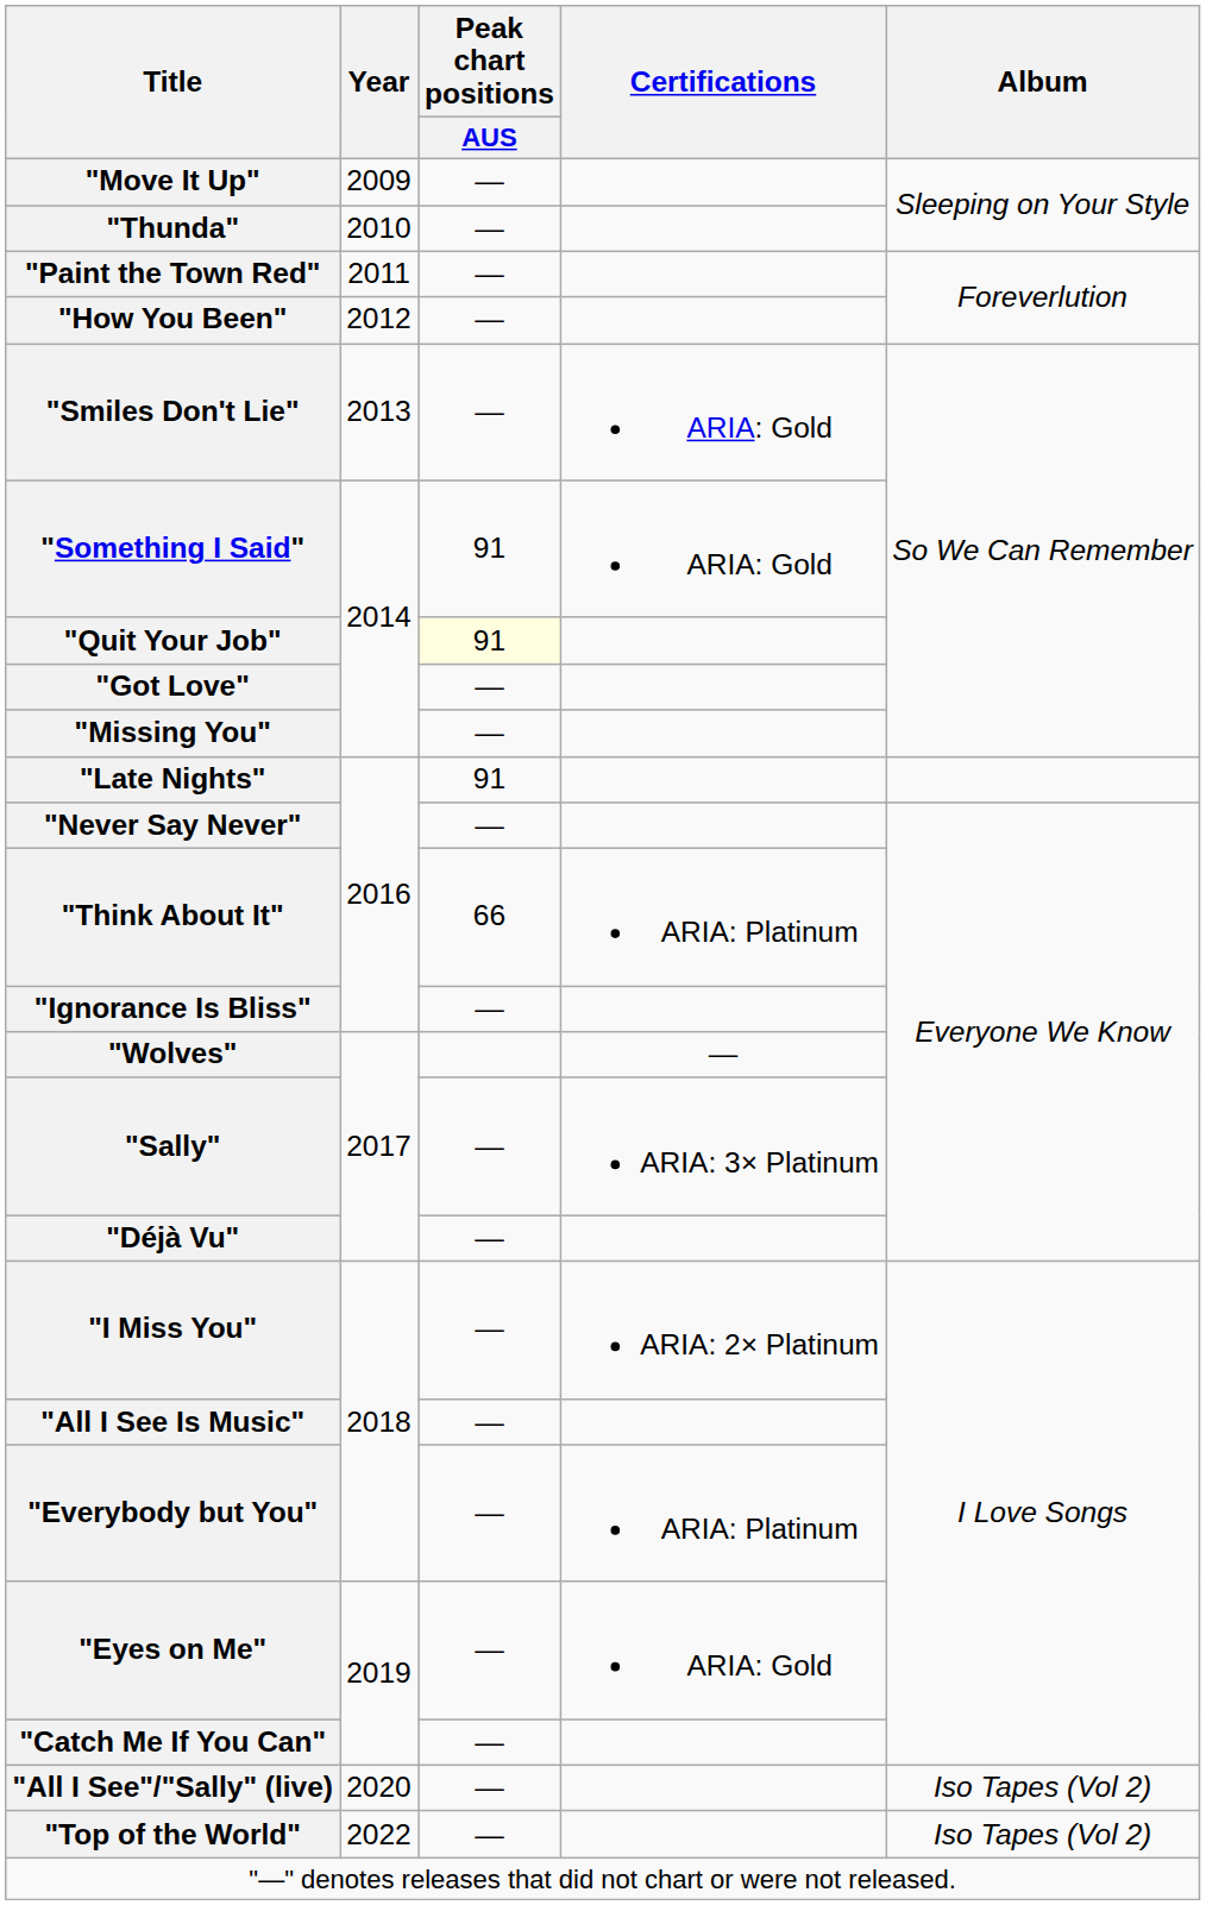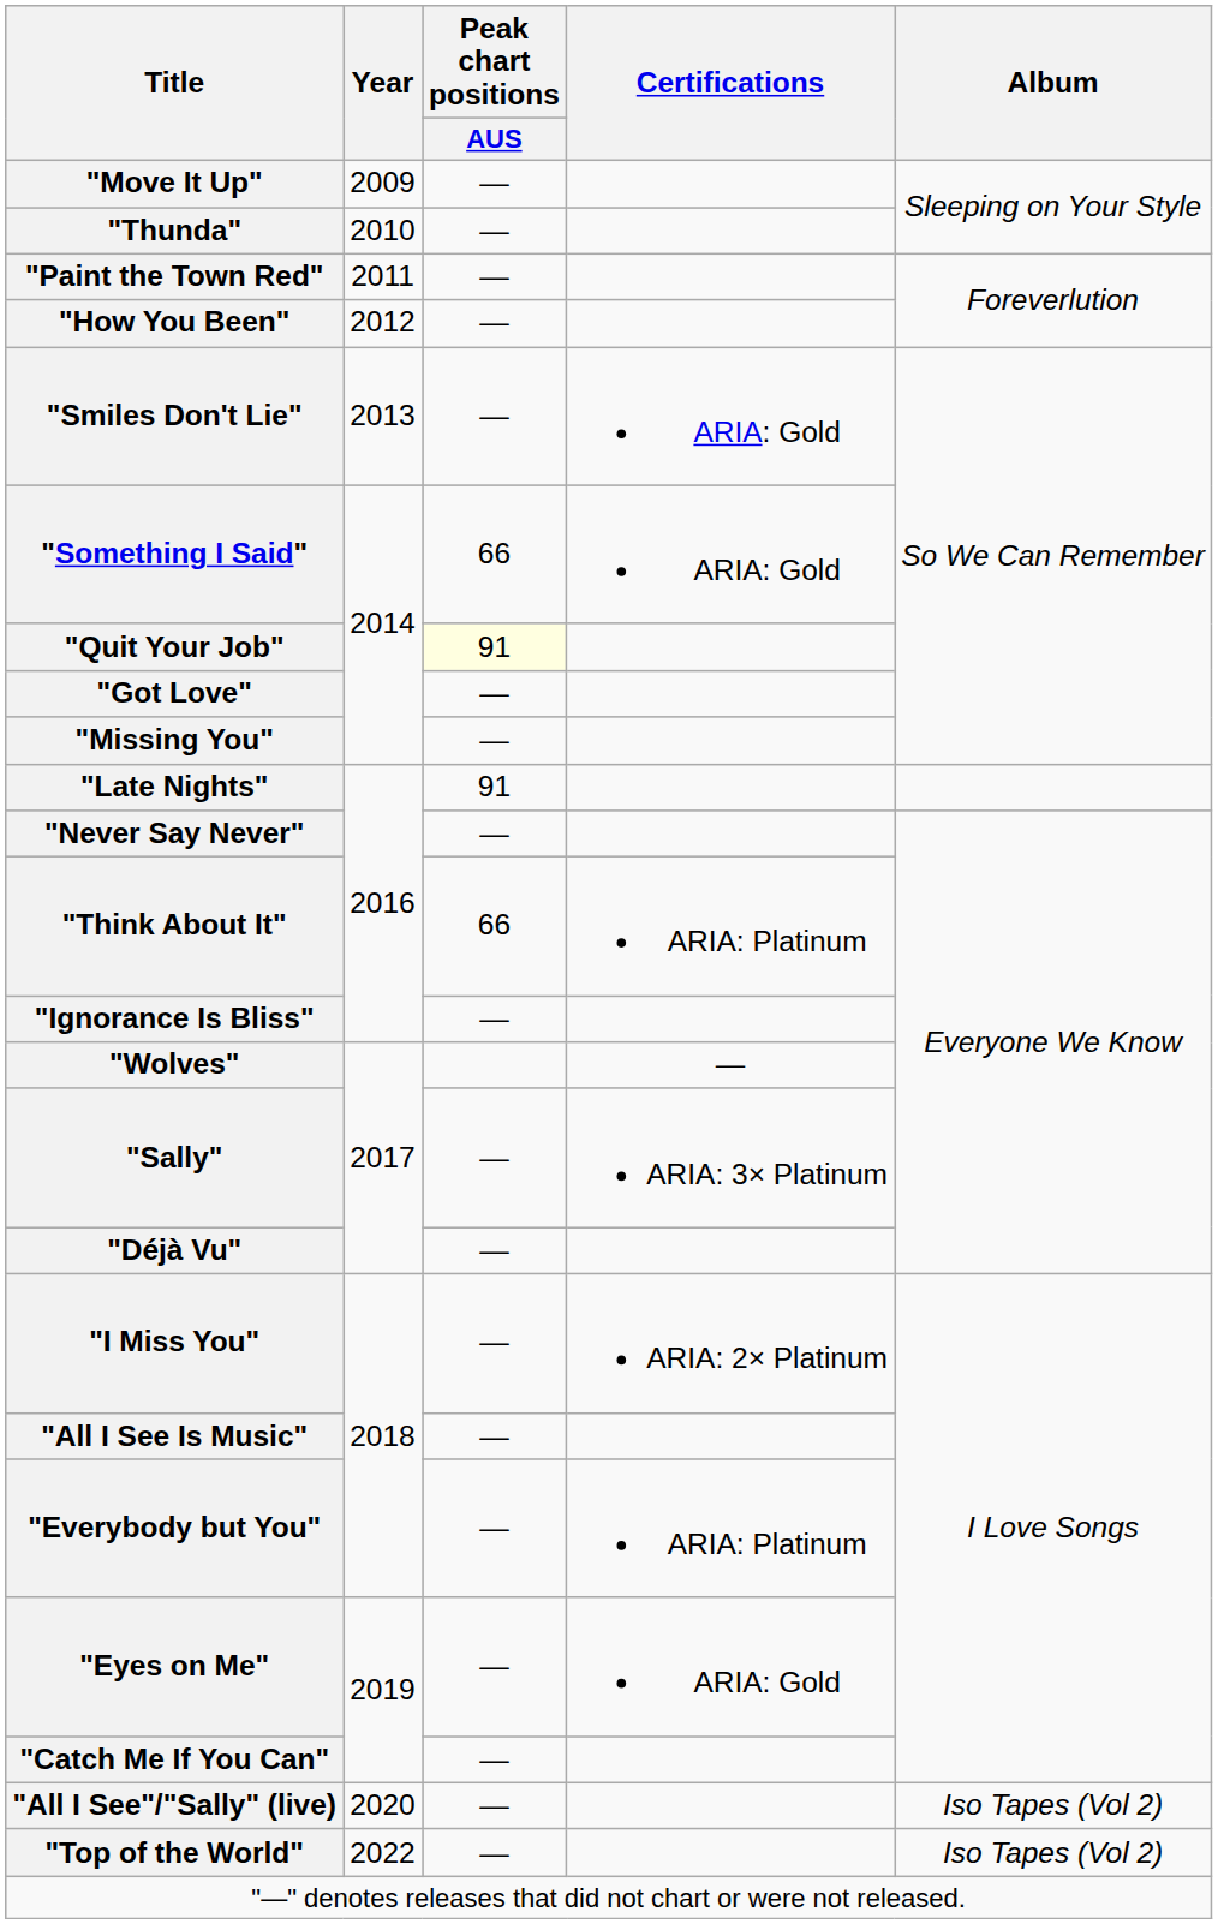"Something I Said" | Peak chart positions / AUS: 91 -> 66
